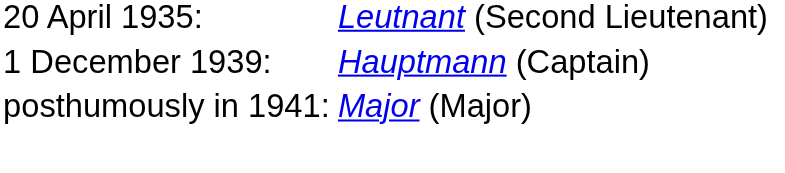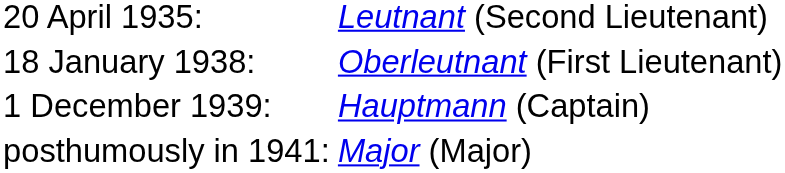+ row: 18 January 1938: | Oberleutnant (First Lieutenant)
